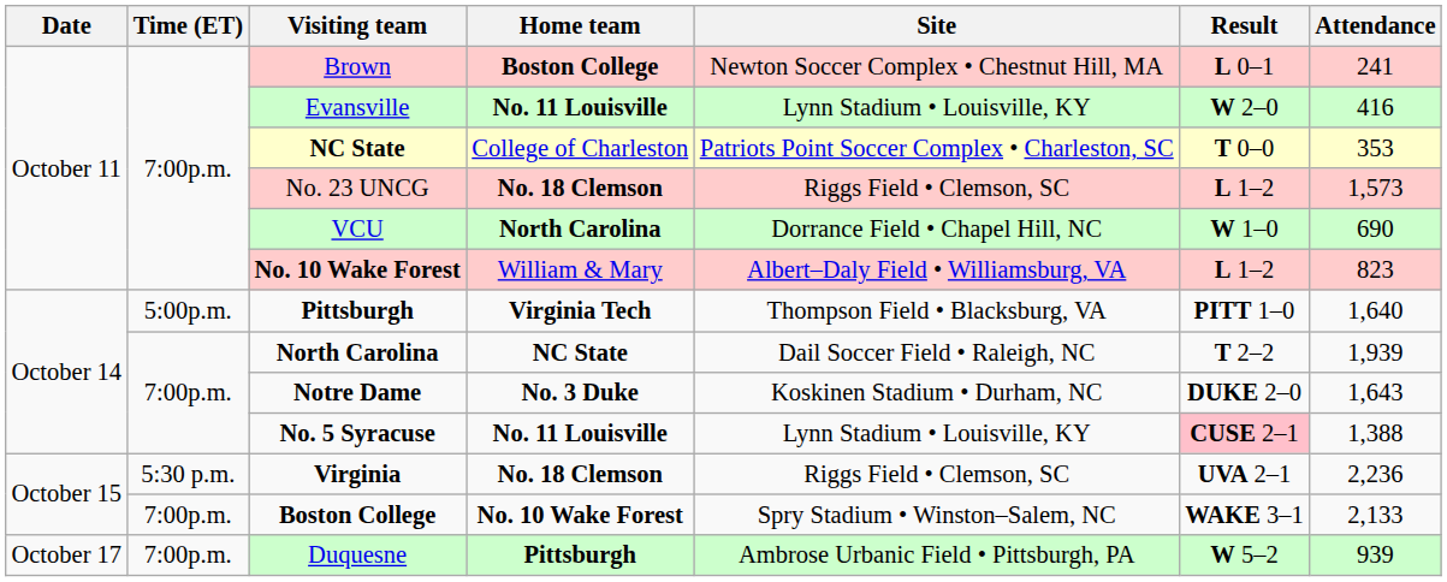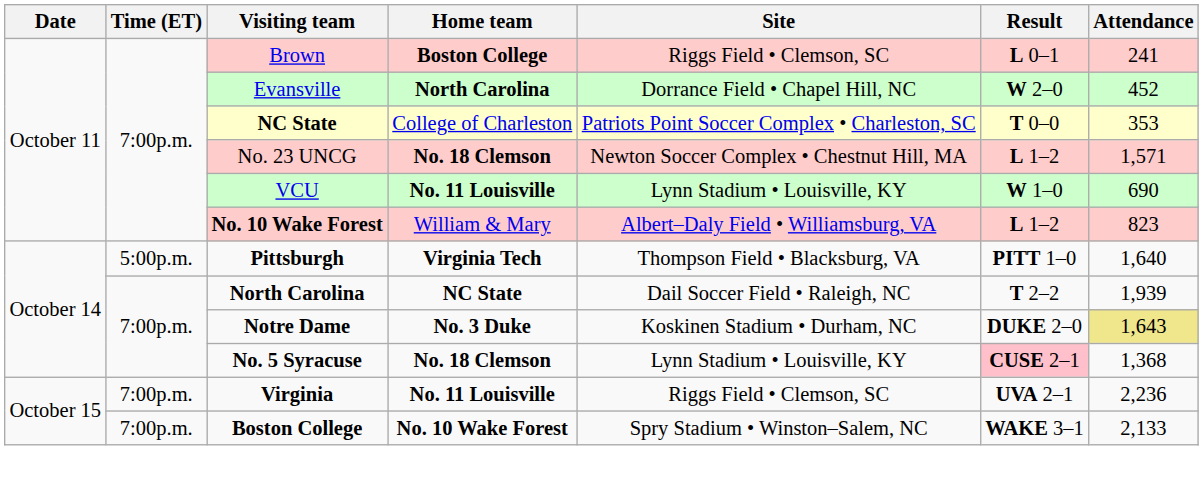Brown | Site: Newton Soccer Complex • Chestnut Hill, MA -> Riggs Field • Clemson, SC
Evansville | Home team: No. 11 Louisville -> North Carolina
Evansville | Site: Lynn Stadium • Louisville, KY -> Dorrance Field • Chapel Hill, NC
Evansville | Attendance: 416 -> 452
No. 23 UNCG | Site: Riggs Field • Clemson, SC -> Newton Soccer Complex • Chestnut Hill, MA
No. 23 UNCG | Attendance: 1,573 -> 1,571
VCU | Home team: North Carolina -> No. 11 Louisville
VCU | Site: Dorrance Field • Chapel Hill, NC -> Lynn Stadium • Louisville, KY
Notre Dame | Attendance: no background -> khaki background
No. 5 Syracuse | Home team: No. 11 Louisville -> No. 18 Clemson
No. 5 Syracuse | Attendance: 1,388 -> 1,368
Virginia | Time (ET): 5:30 p.m. -> 7:00p.m.
Virginia | Home team: No. 18 Clemson -> No. 11 Louisville
- row: October 17 | 7:00p.m. | Duquesne | Pittsburgh | Ambrose Urbanic Field • Pittsburgh, PA | W 5–2 | 939
